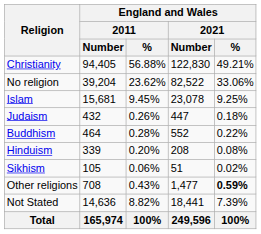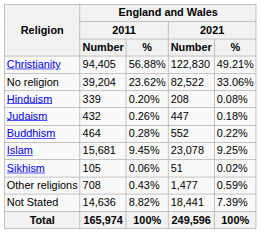rows swapped: Islam <-> Hinduism
Other religions | England and Wales / 2021 / %: bold -> normal
